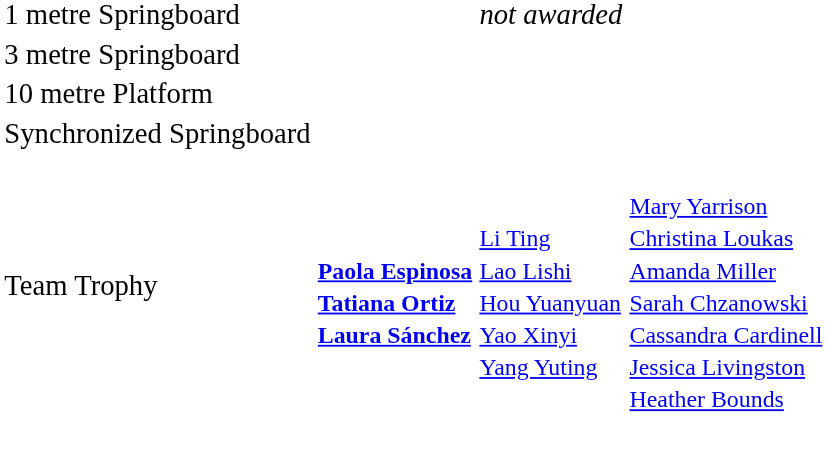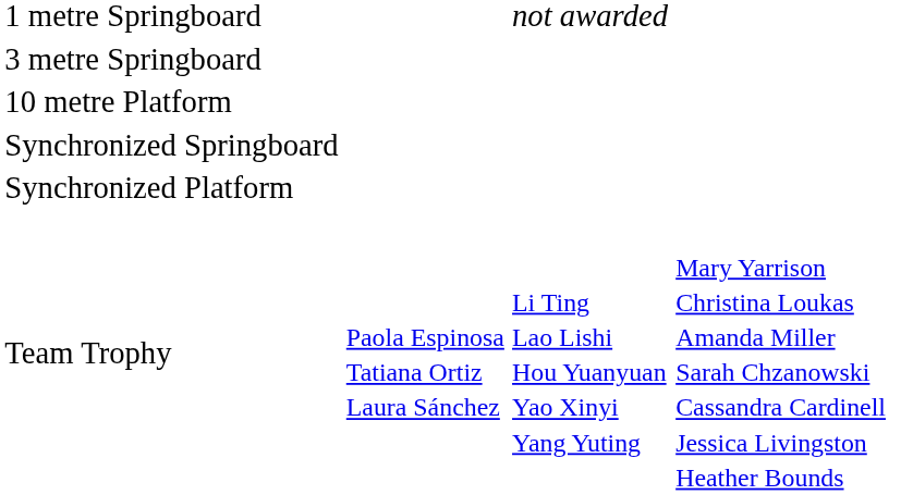+ row: Synchronized Platform
Team Trophy | column 2: bold -> normal
